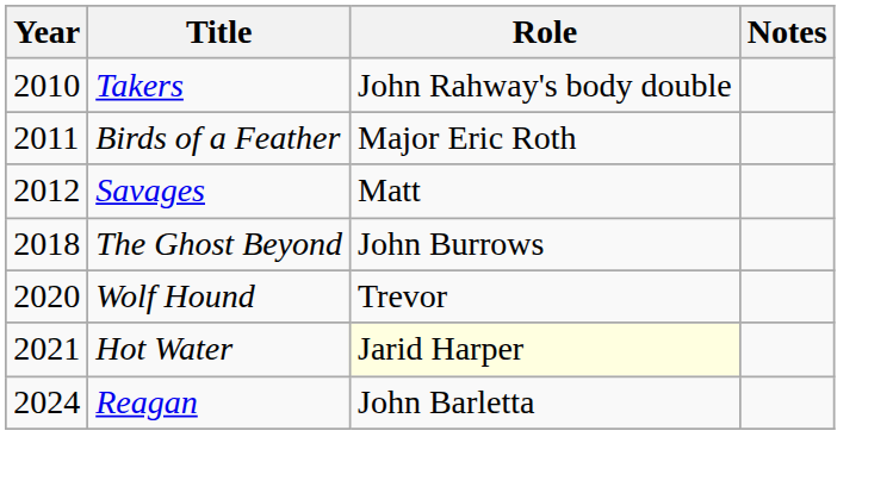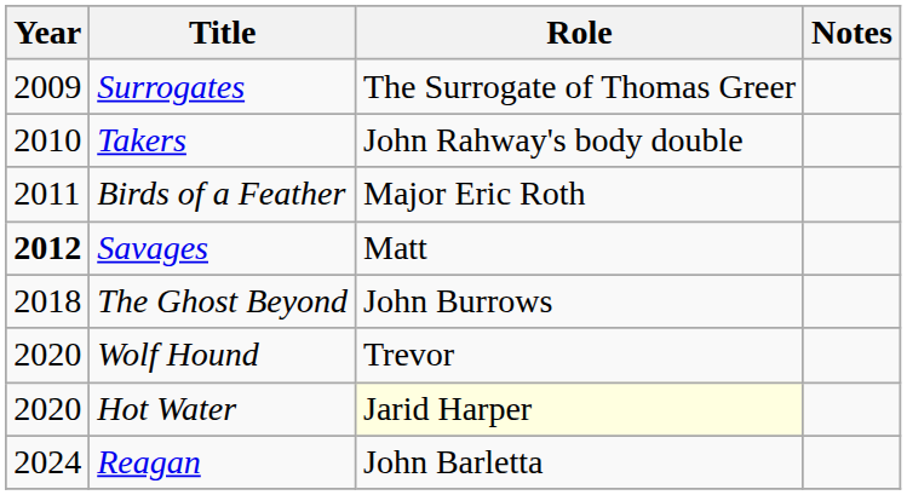+ row: 2009 | Surrogates | The Surrogate of Thomas Greer
Savages | Year: normal -> bold
Hot Water | Year: 2021 -> 2020
